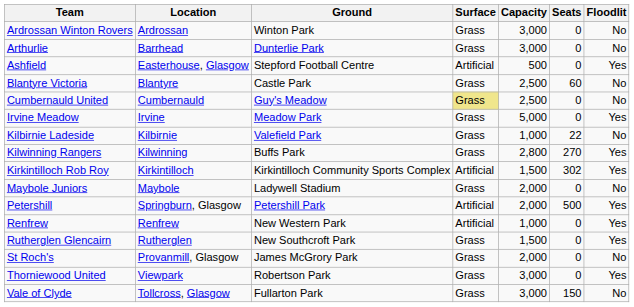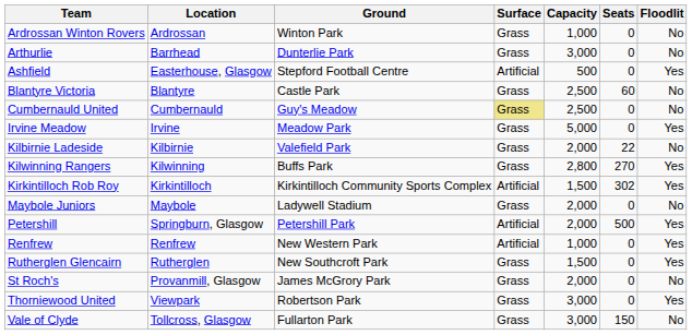Ardrossan Winton Rovers | Capacity: 3,000 -> 1,000
Kilbirnie Ladeside | Capacity: 1,000 -> 2,000
